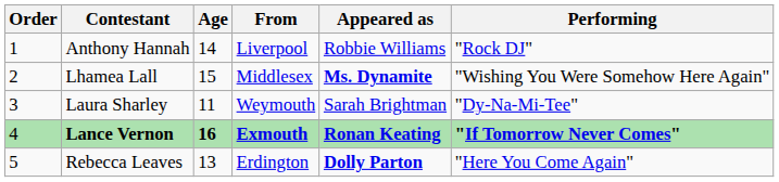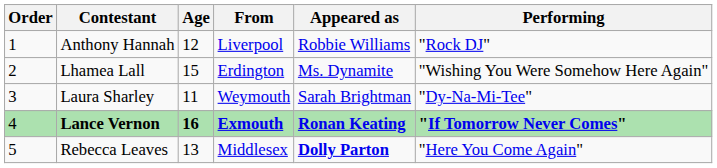Anthony Hannah | Age: 14 -> 12
Lhamea Lall | From: Middlesex -> Erdington
Lhamea Lall | Appeared as: bold -> normal
Rebecca Leaves | From: Erdington -> Middlesex
